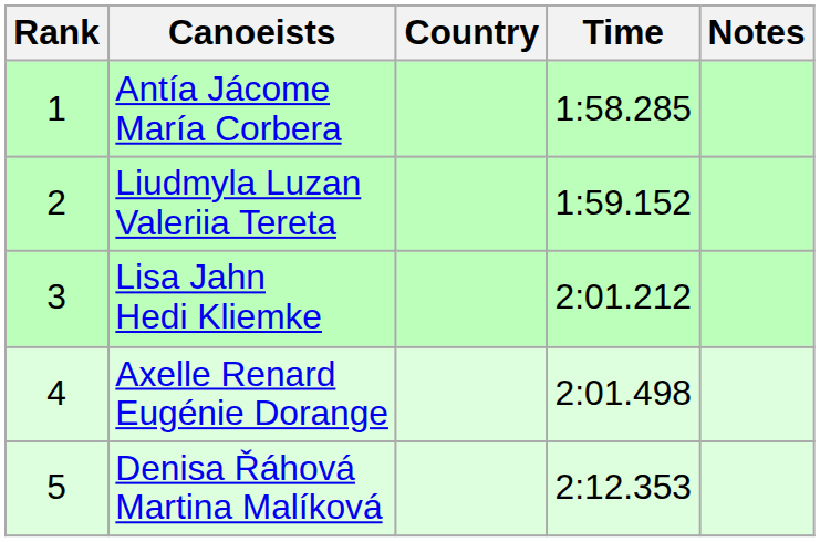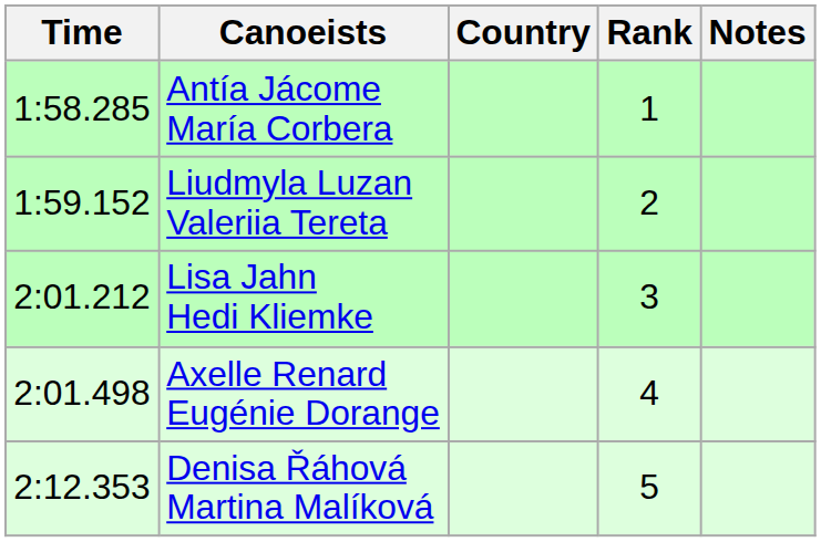columns swapped: Rank <-> Time
